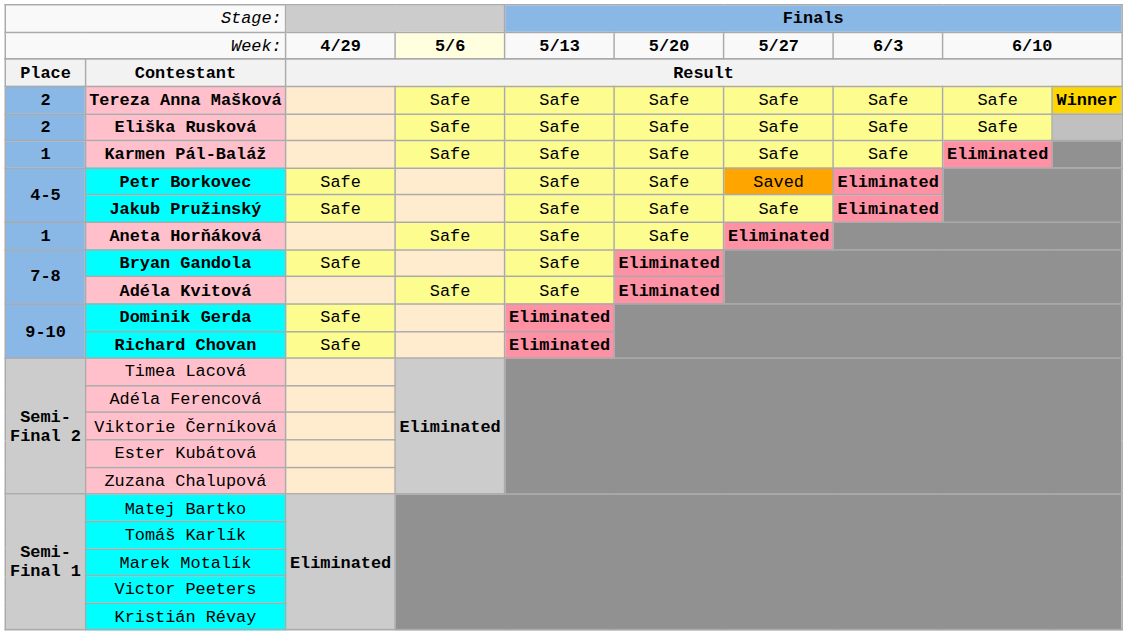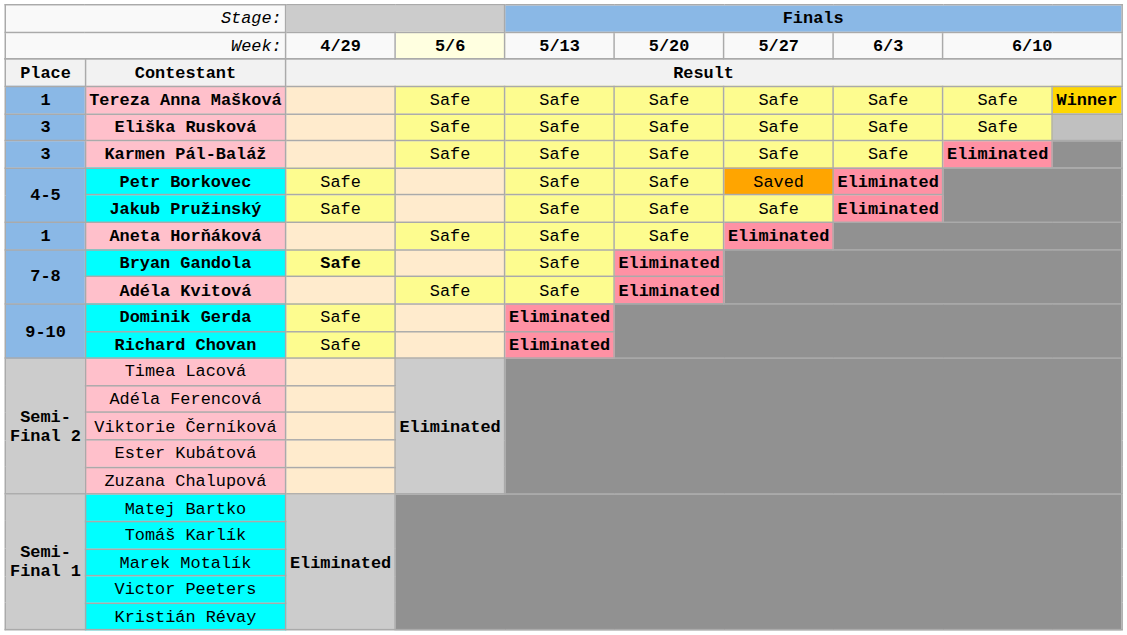Tereza Anna Mašková | column 1: 2 -> 1
Eliška Rusková | column 1: 2 -> 3
Karmen Pál-Baláž | column 1: 1 -> 3
Bryan Gandola | column 3: normal -> bold
